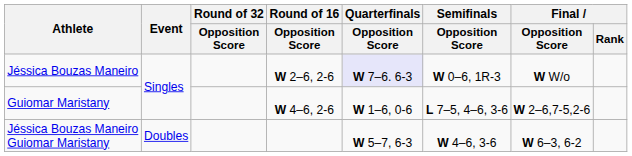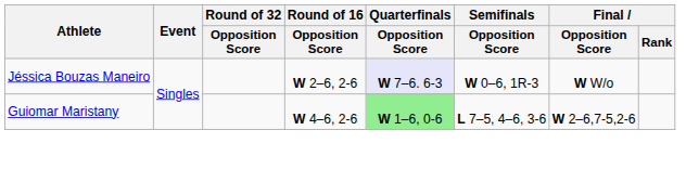Guiomar Maristany | Quarterfinals / Opposition Score: no background -> lightgreen background
- row: Jéssica Bouzas Maneiro Guiomar Maristany | Doubles | W 5–7, 6-3 | W 4–6, 3-6 | W 6–3, 6-2
